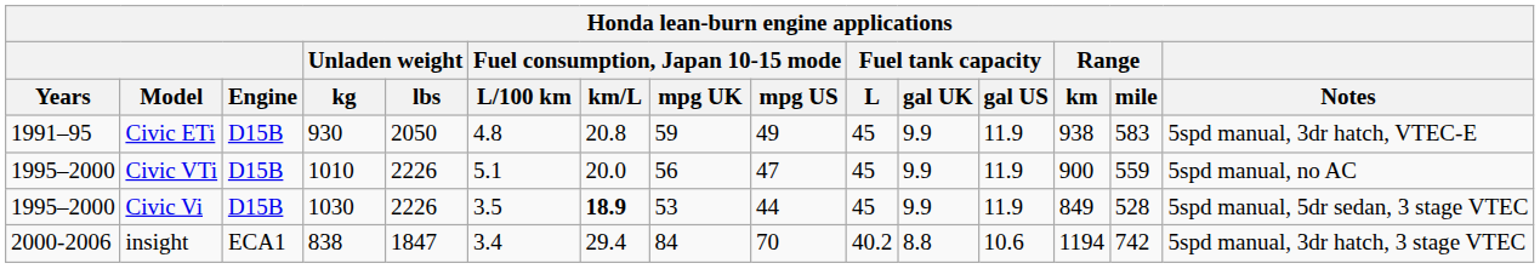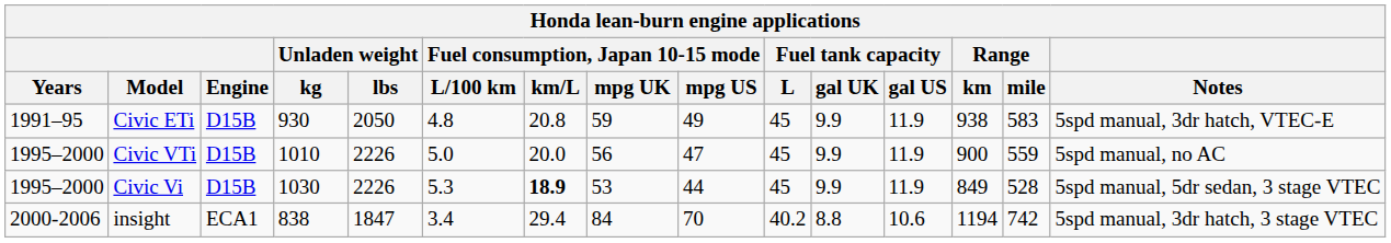Civic VTi | Fuel consumption, Japan 10-15 mode / L/100 km: 5.1 -> 5.0
Civic Vi | Fuel consumption, Japan 10-15 mode / L/100 km: 3.5 -> 5.3
